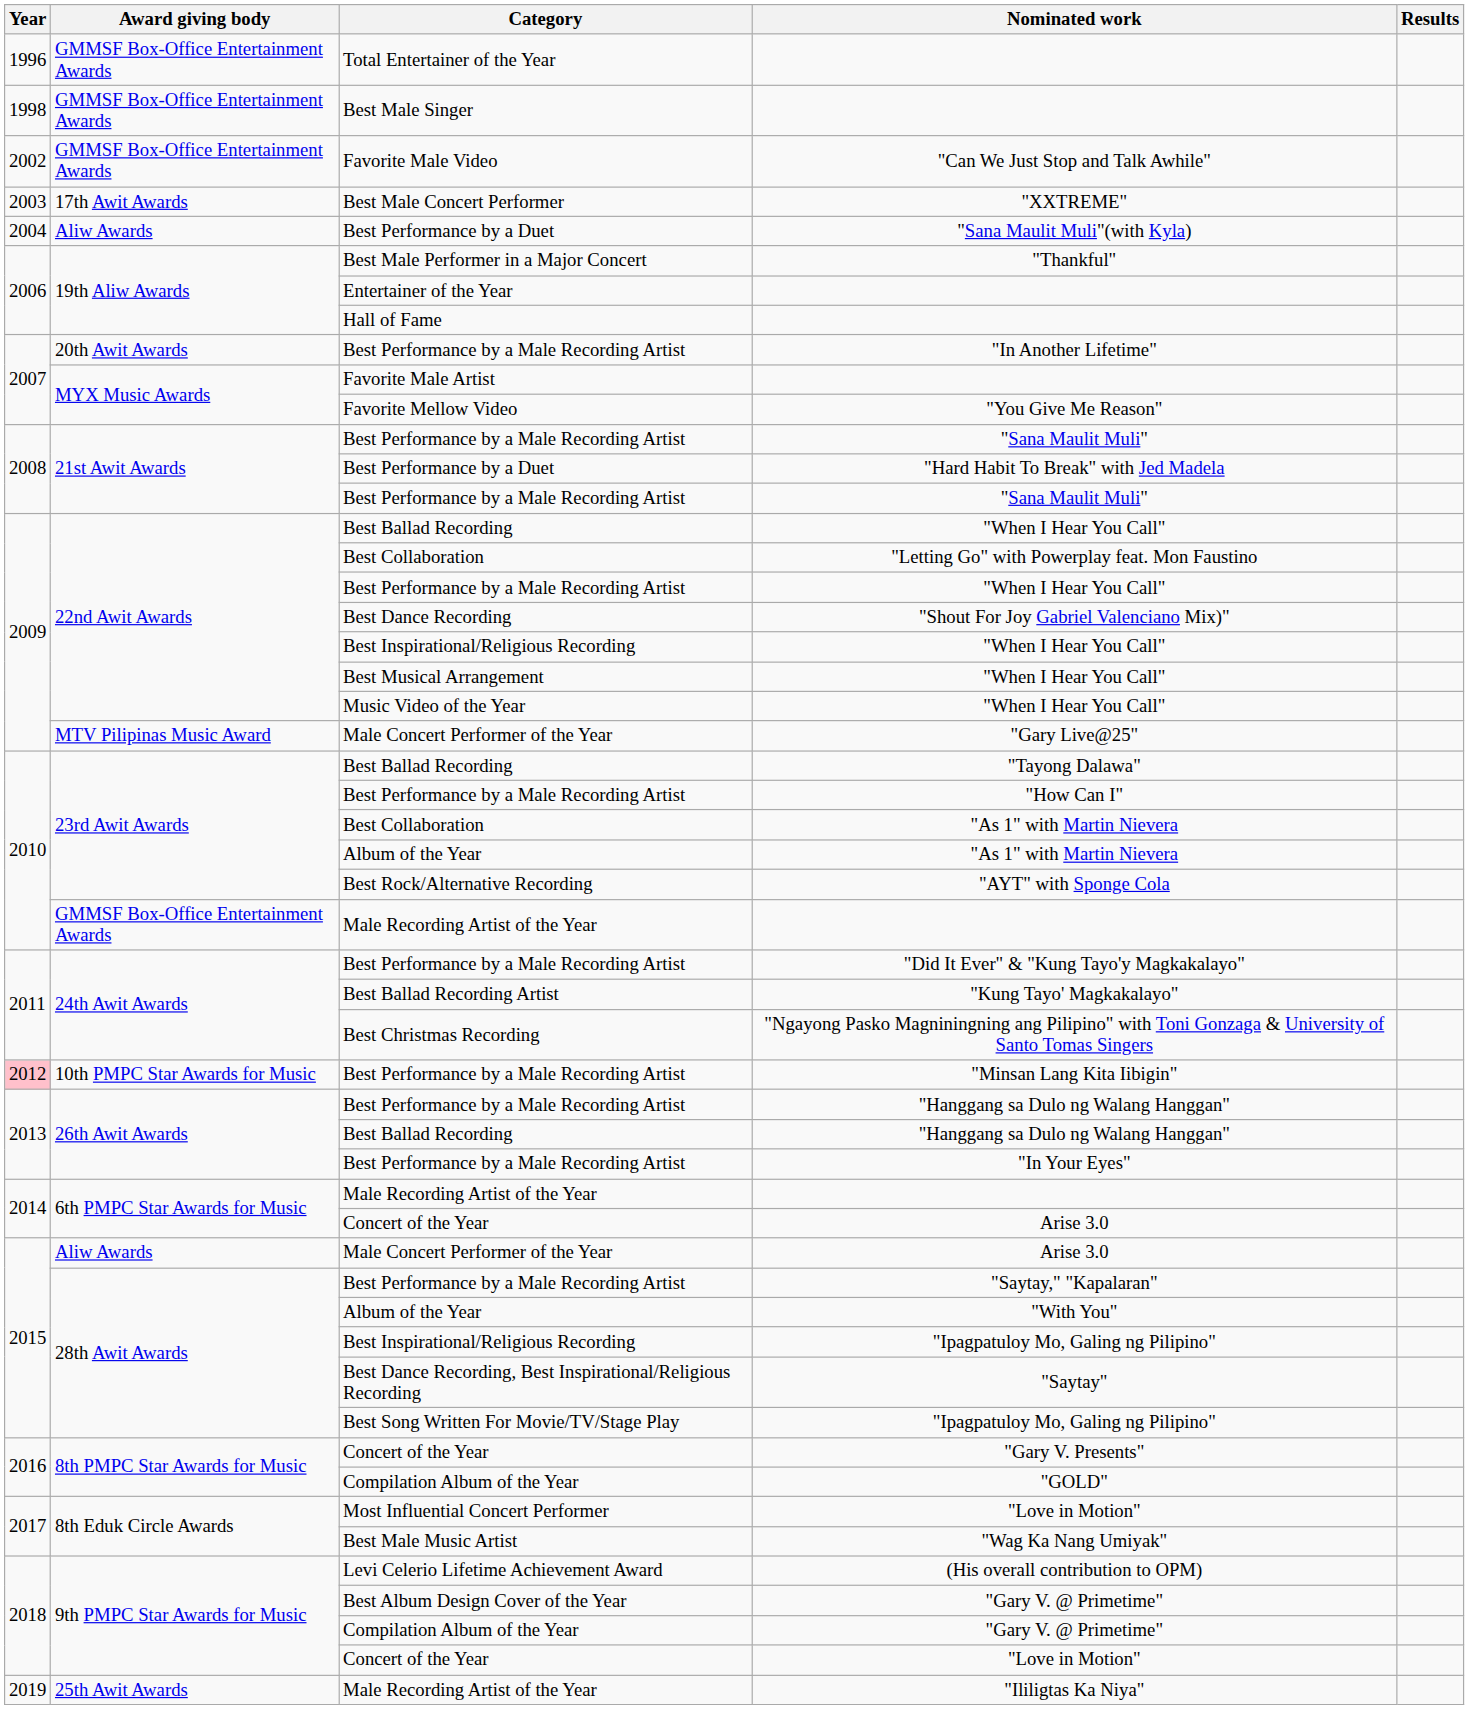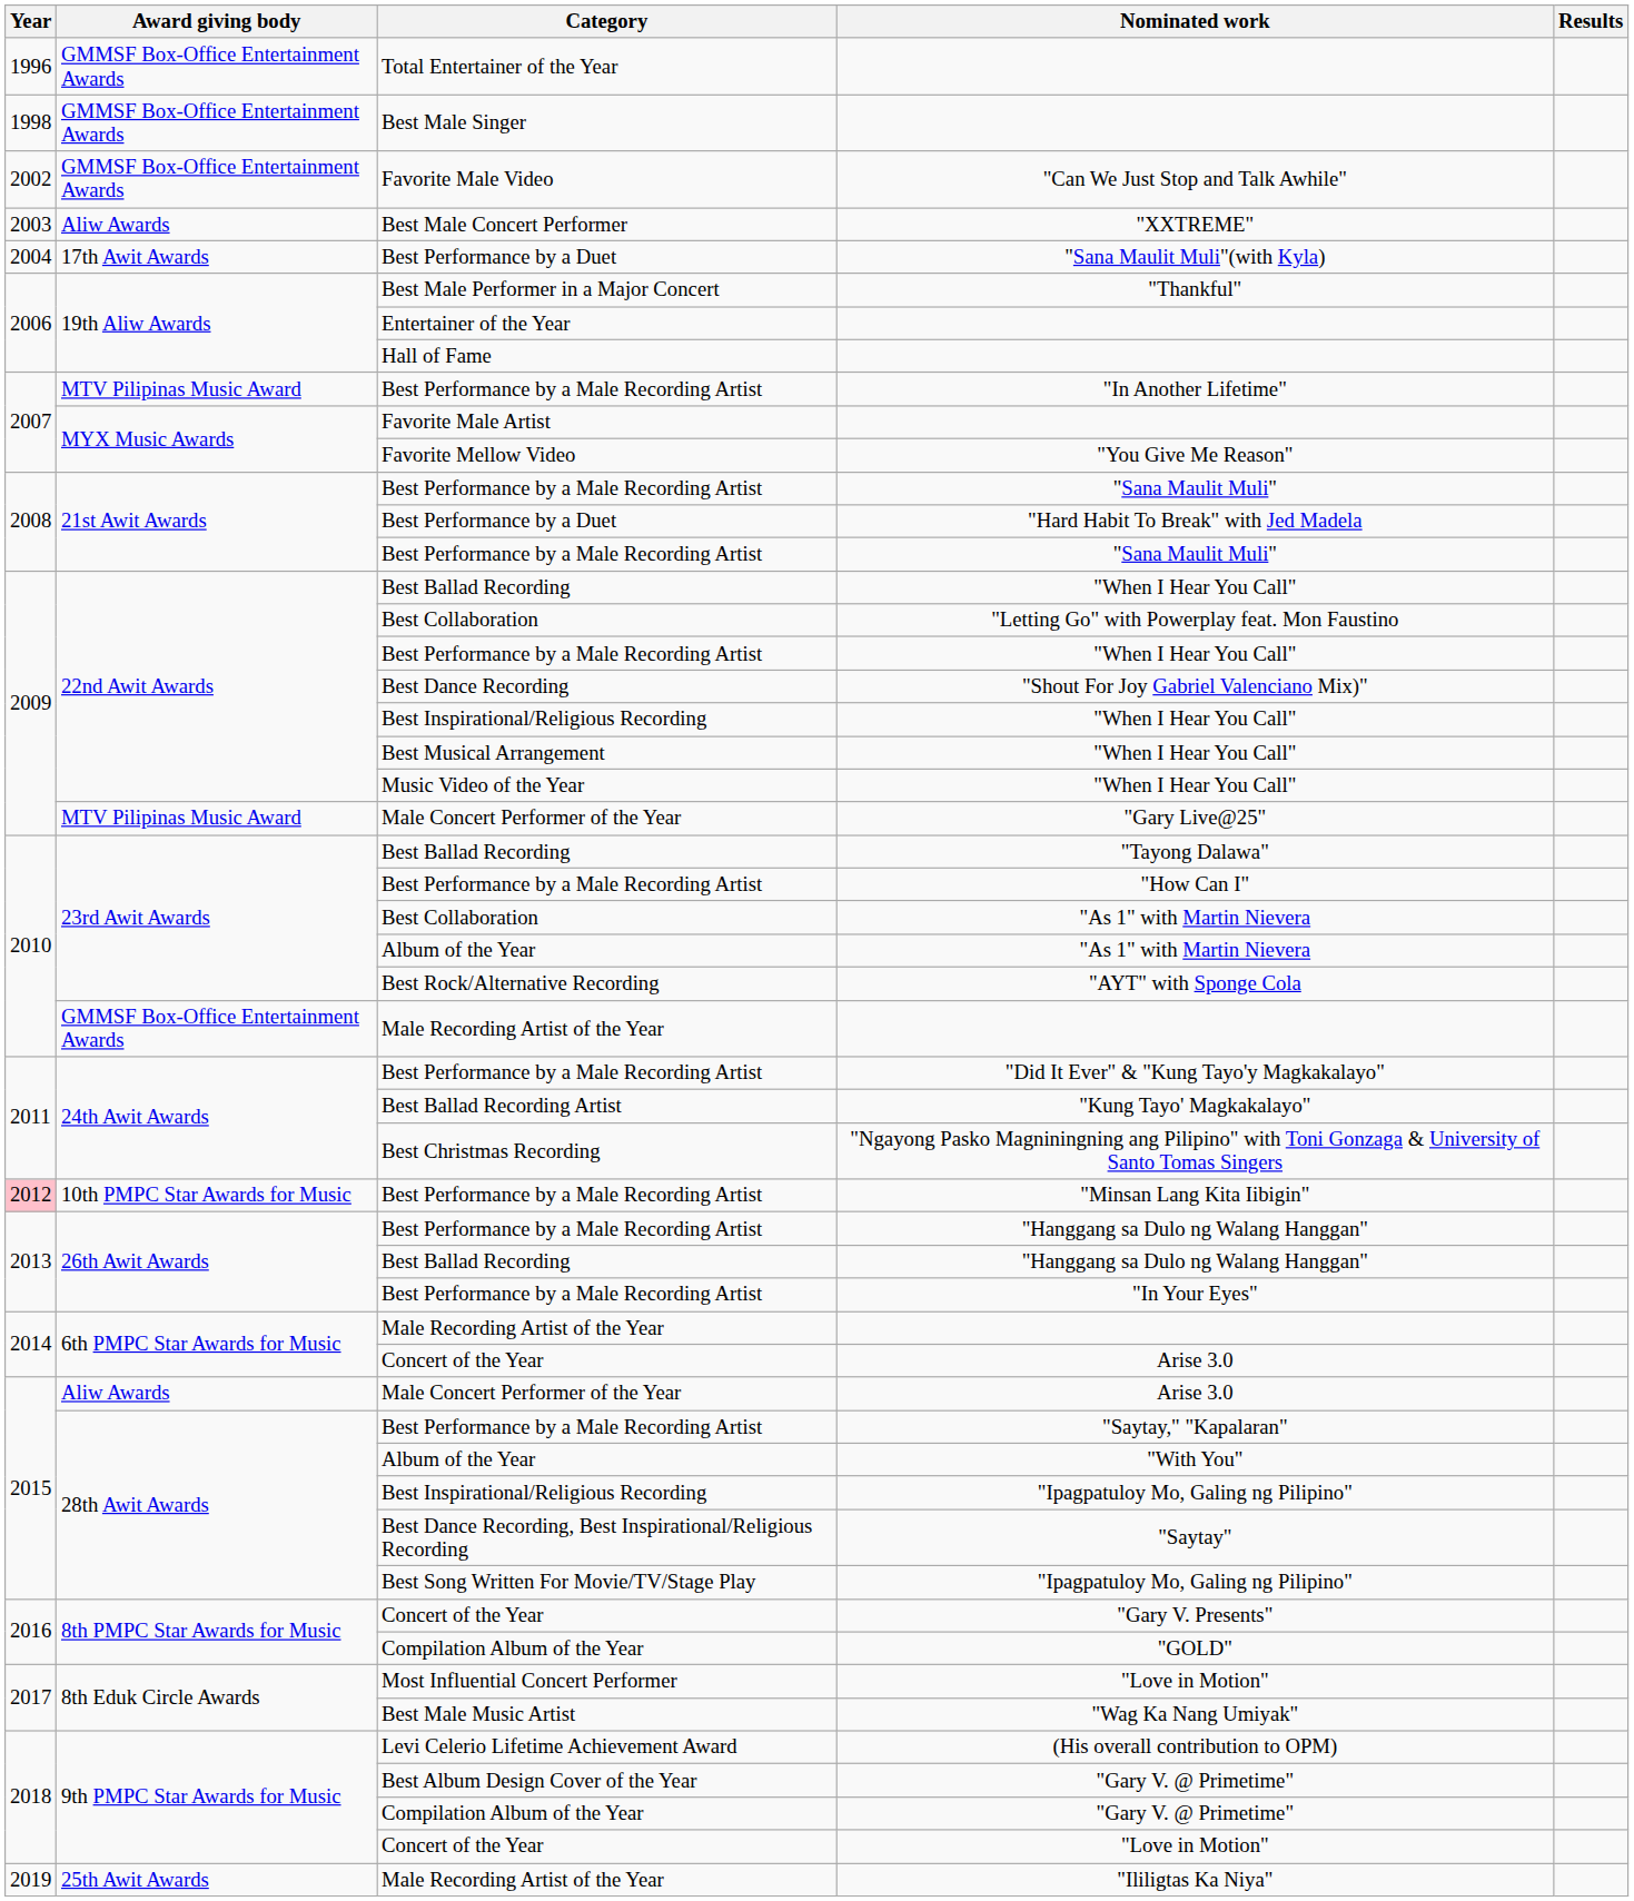"XXTREME" | Award giving body: 17th Awit Awards -> Aliw Awards
"Sana Maulit Muli"(with Kyla) | Award giving body: Aliw Awards -> 17th Awit Awards
"In Another Lifetime" | Award giving body: 20th Awit Awards -> MTV Pilipinas Music Award
